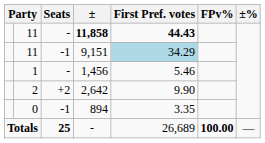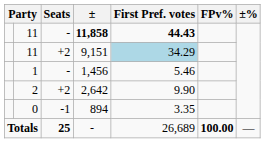9,151 | Seats: -1 -> +2
